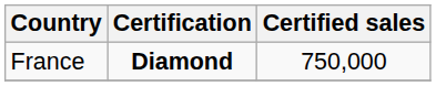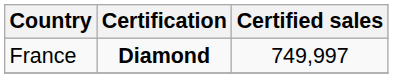France | Certified sales: 750,000 -> 749,997
